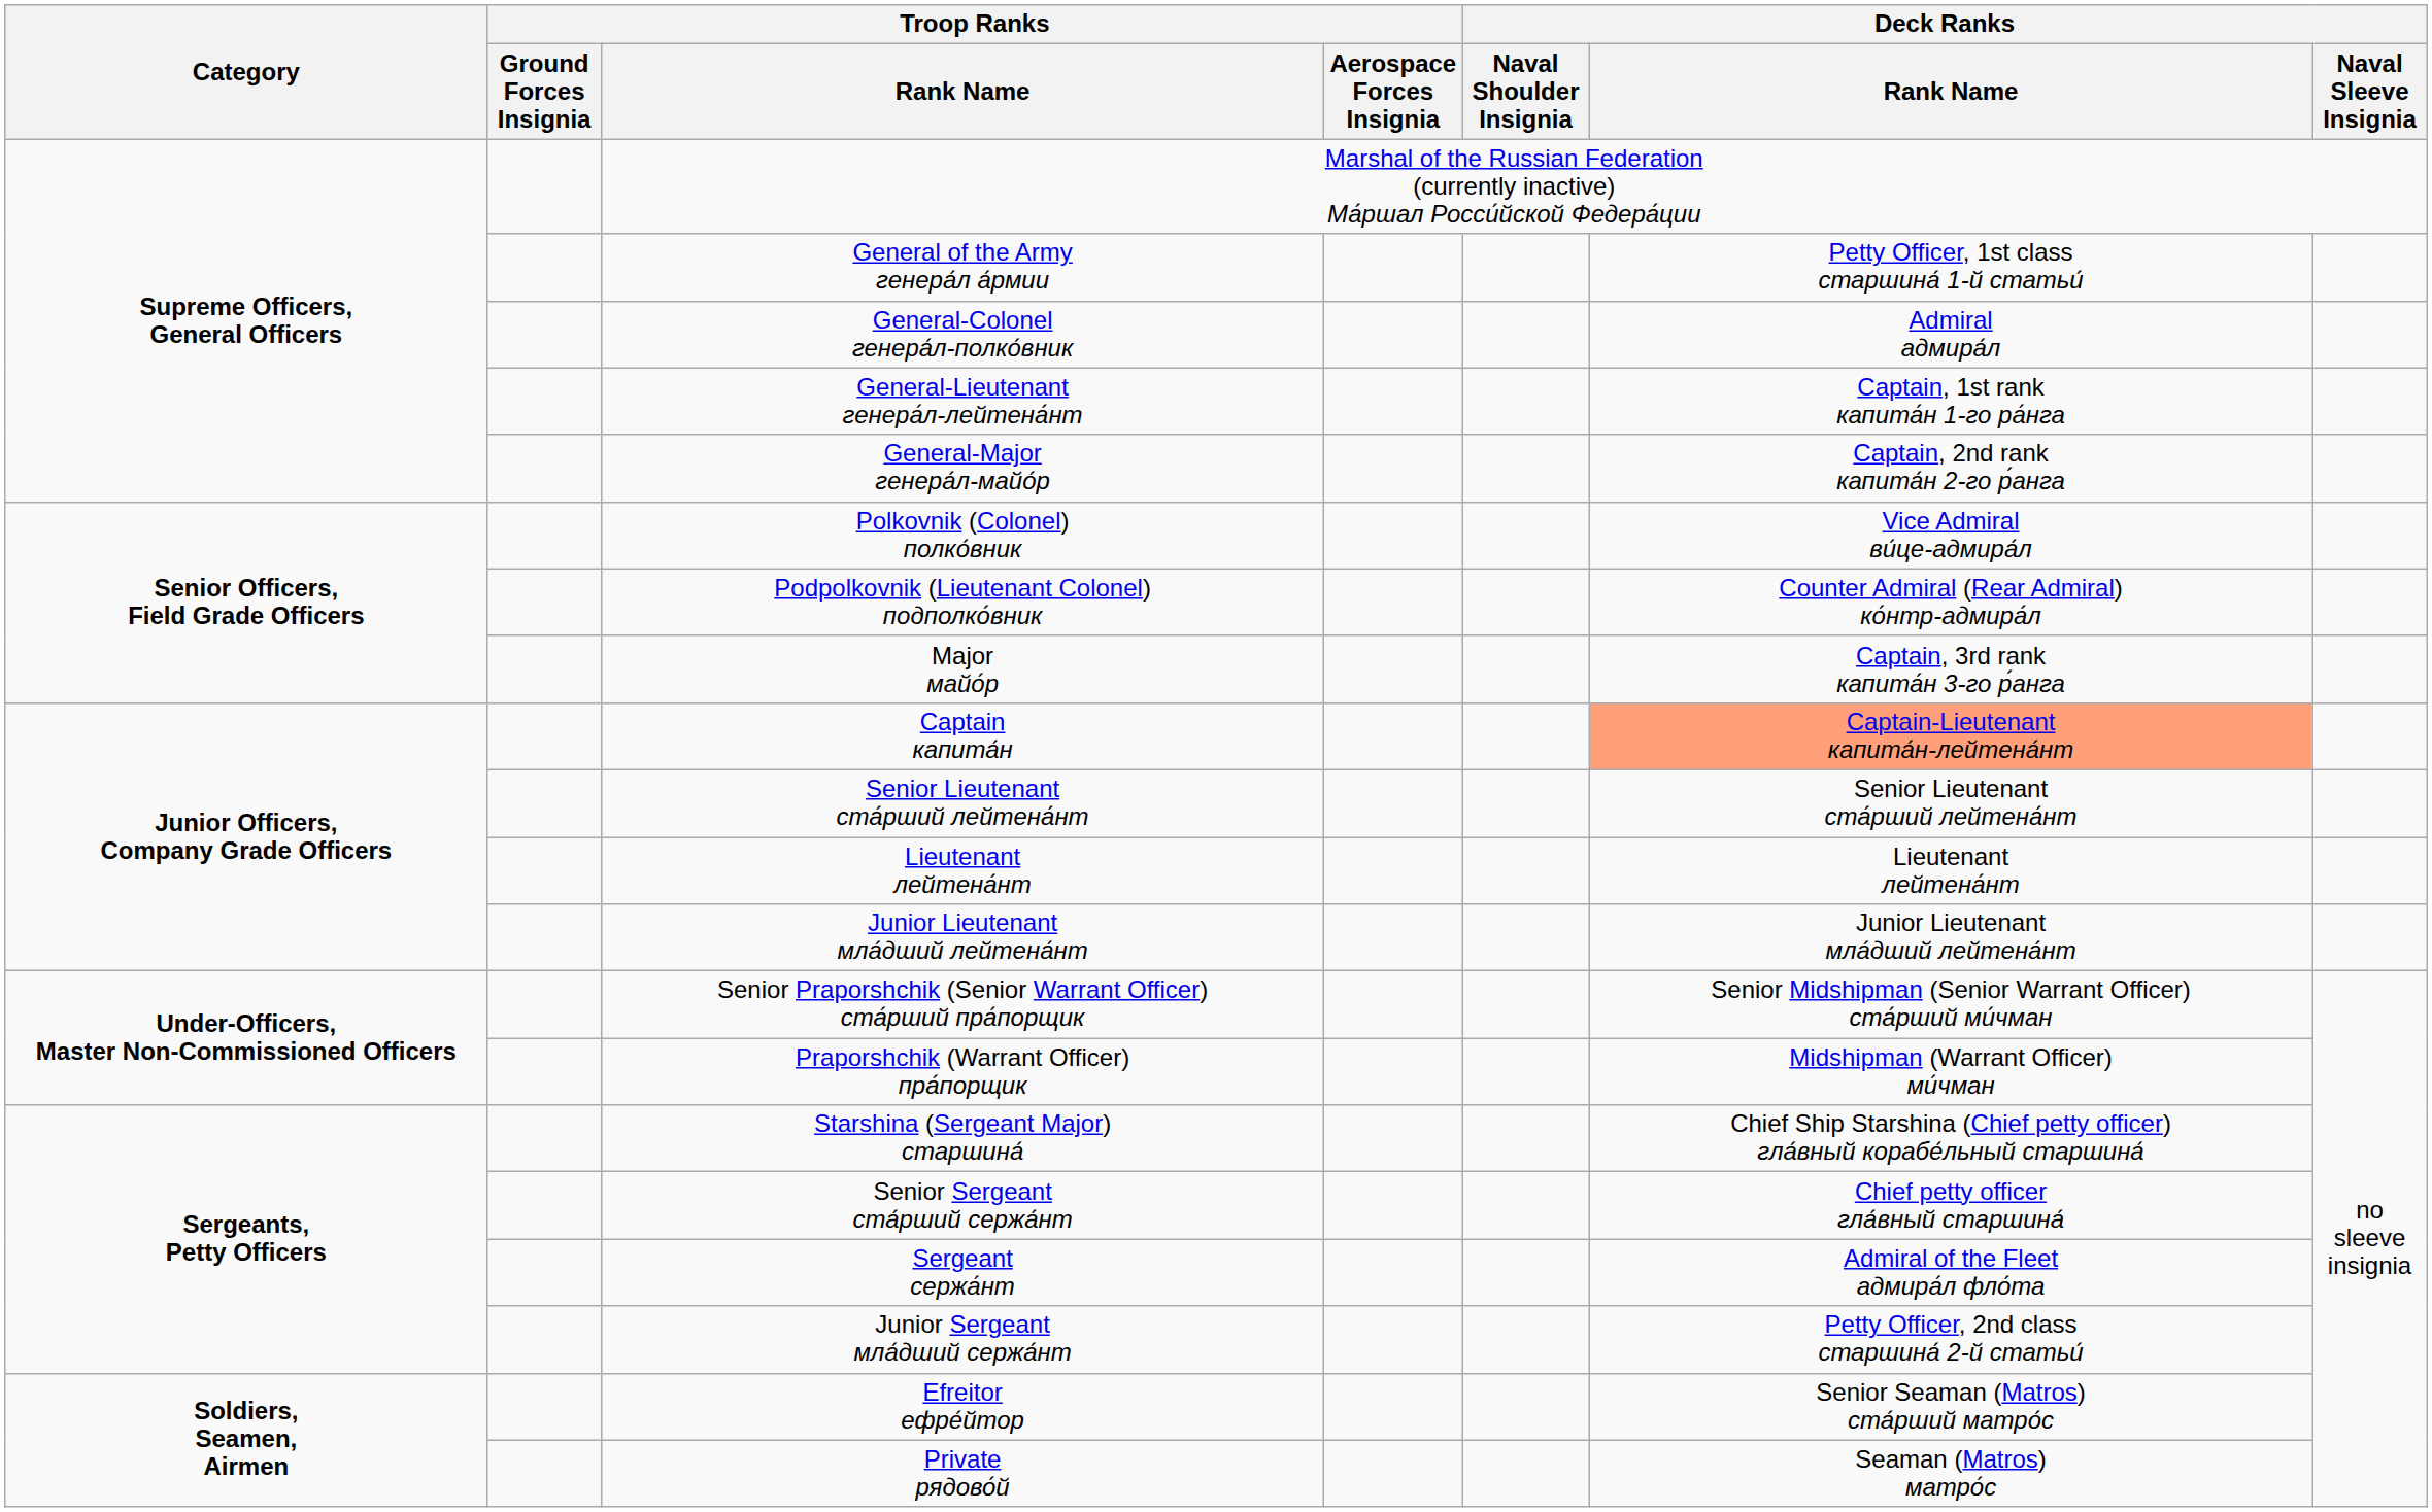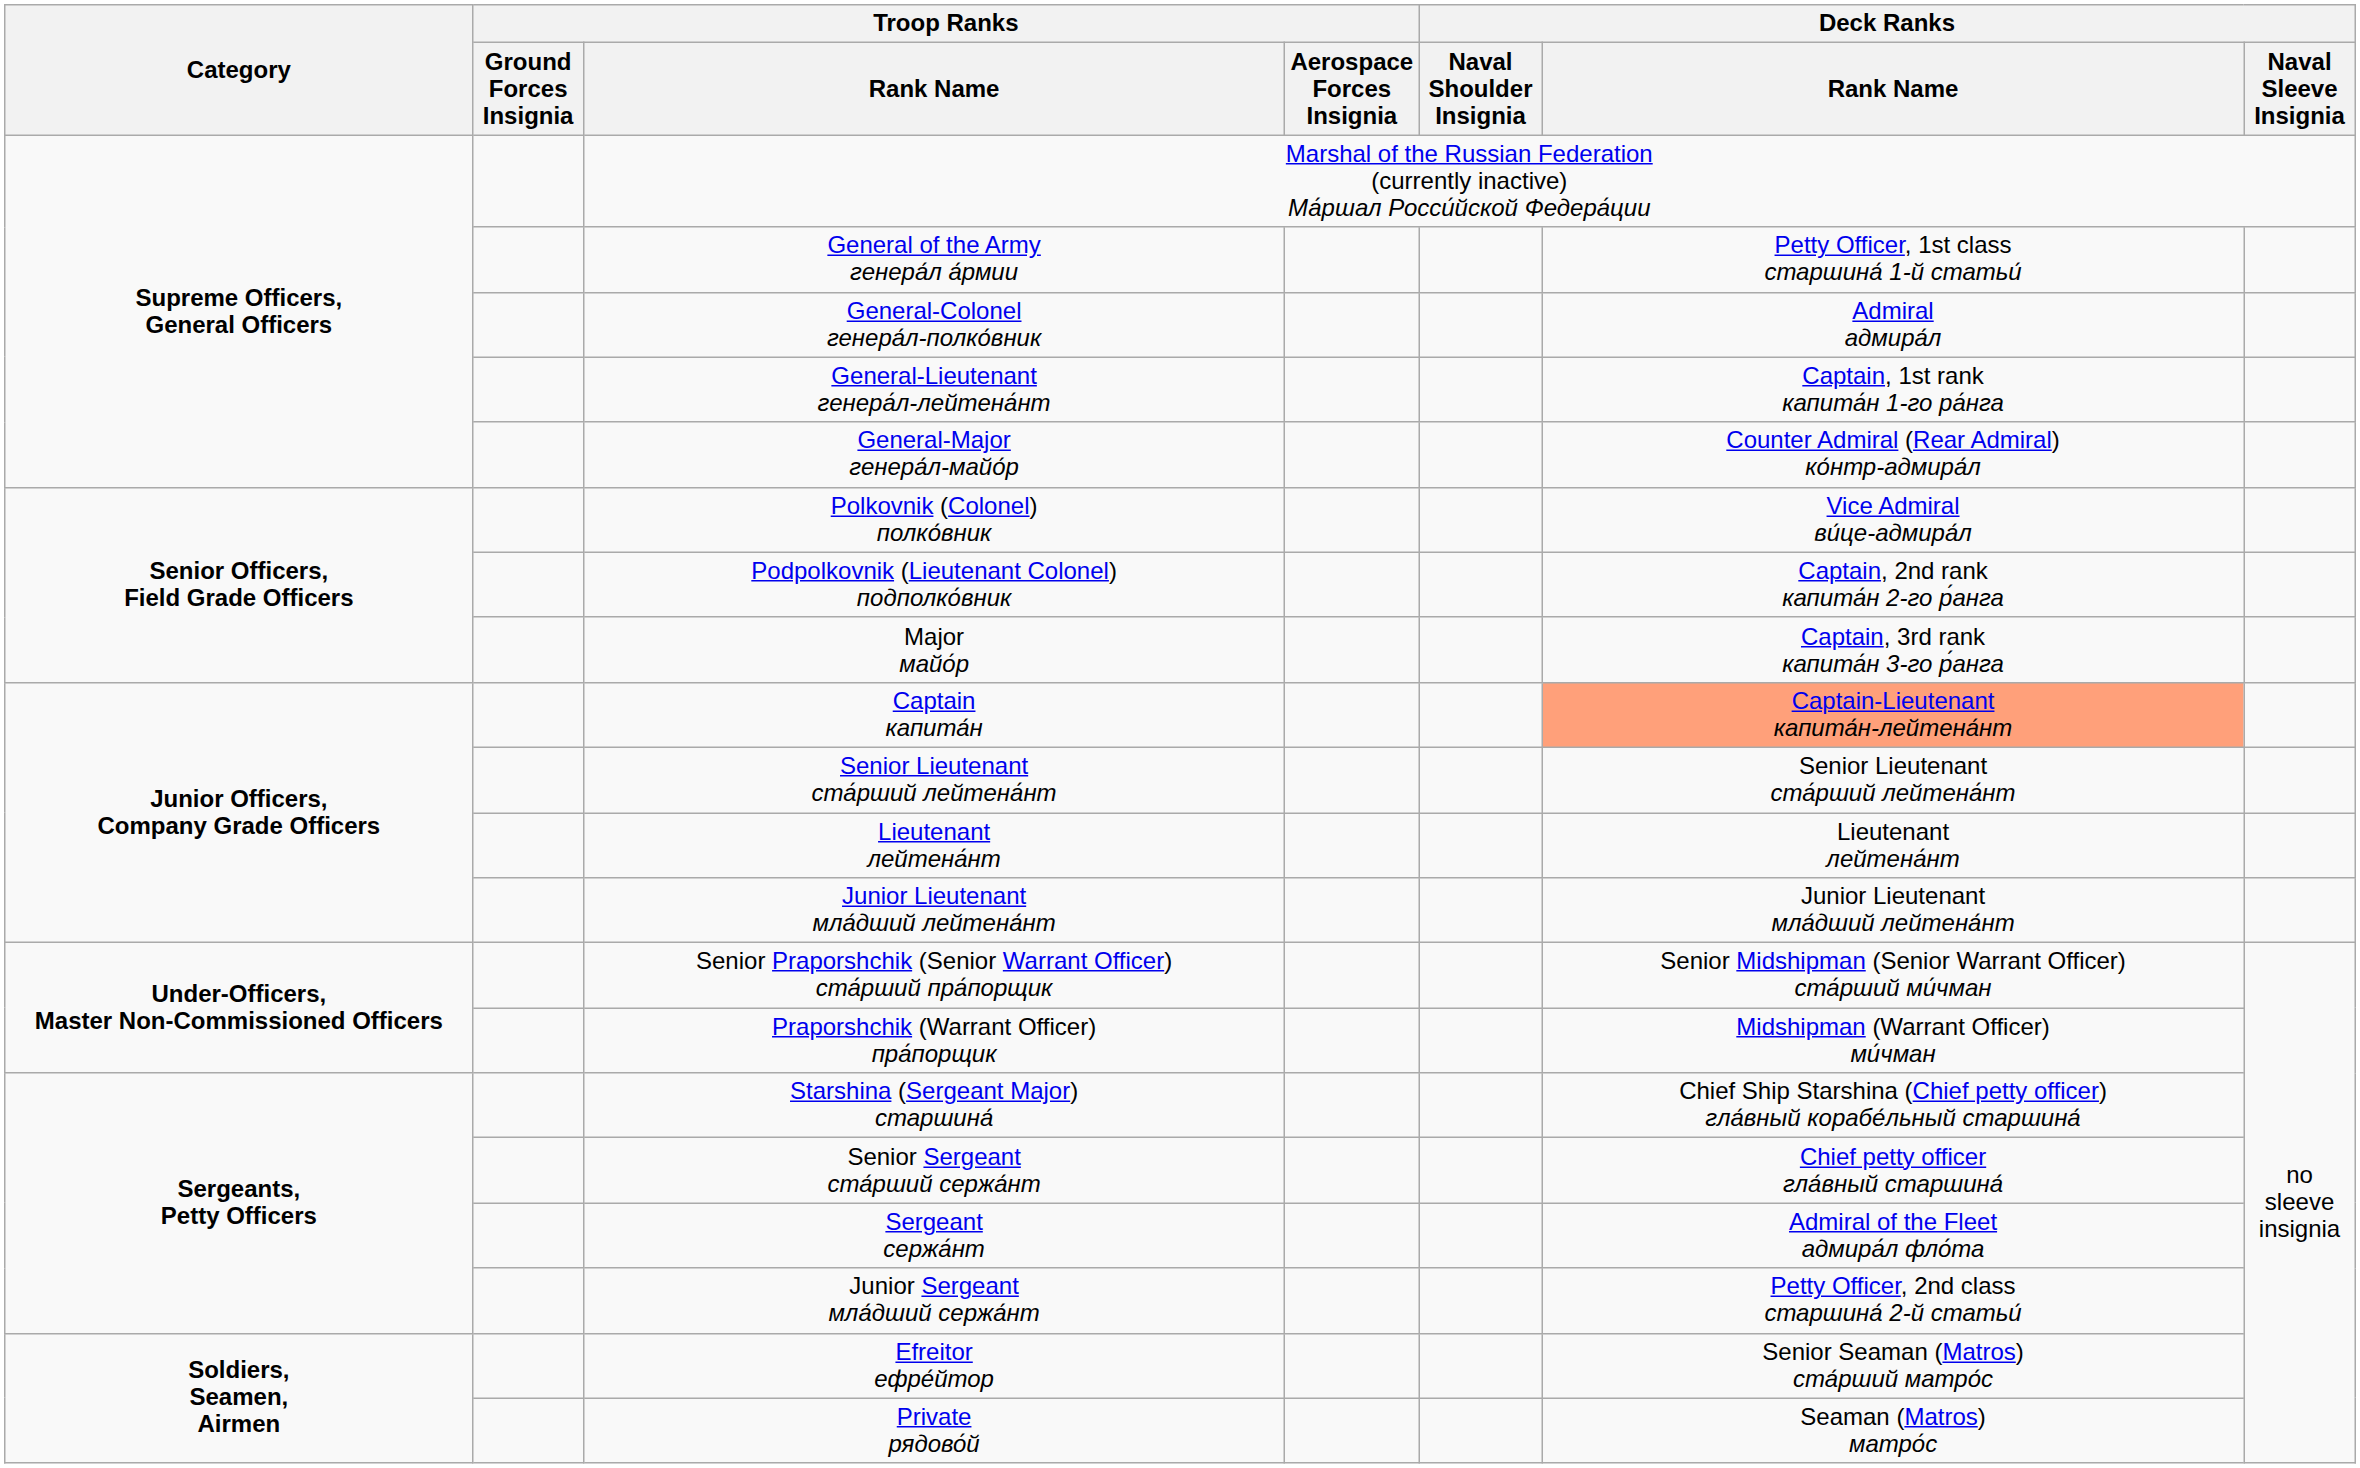General-Major генера́л-майо́р | Deck Ranks / Rank Name: Captain, 2nd rank капита́н 2-го р́анга -> Counter Admiral (Rear Admiral) ко́нтр-адмира́л
Podpolkovnik (Lieutenant Colonel) подполко́вник | Deck Ranks / Rank Name: Counter Admiral (Rear Admiral) ко́нтр-адмира́л -> Captain, 2nd rank капита́н 2-го р́анга
